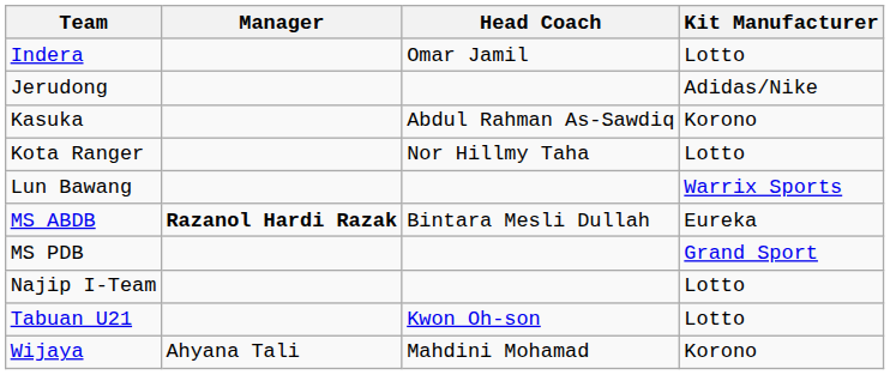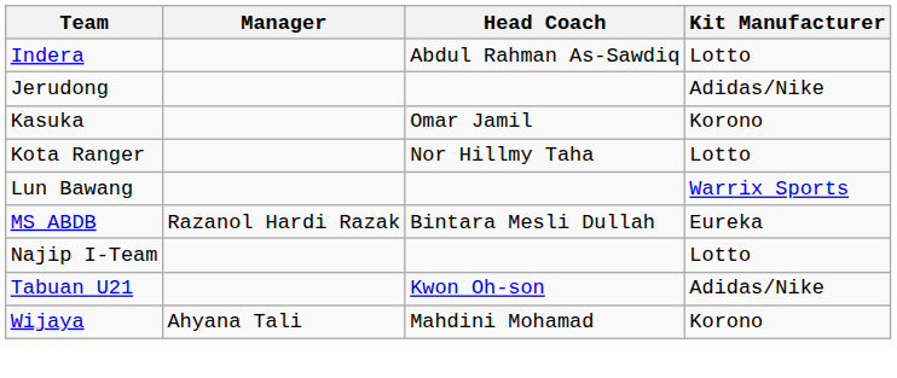Indera | Head Coach: Omar Jamil -> Abdul Rahman As-Sawdiq
Kasuka | Head Coach: Abdul Rahman As-Sawdiq -> Omar Jamil
MS ABDB | Manager: bold -> normal
- row: MS PDB | Grand Sport
Tabuan U21 | Kit Manufacturer: Lotto -> Adidas/Nike
